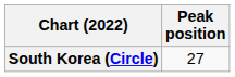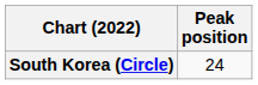South Korea (Circle) | Peak position: 27 -> 24
